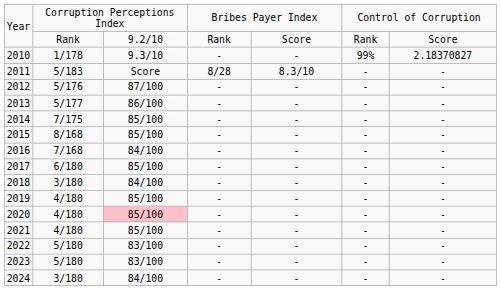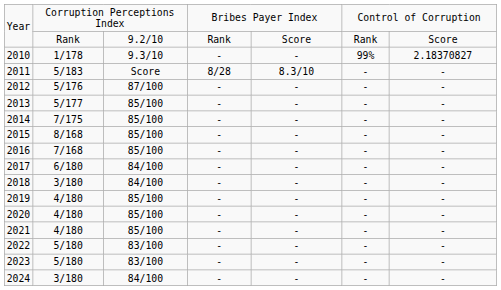2013 | column 3: 86/100 -> 85/100
2016 | column 3: 84/100 -> 85/100
2017 | column 3: 85/100 -> 84/100
2020 | column 3: pink background -> no background
